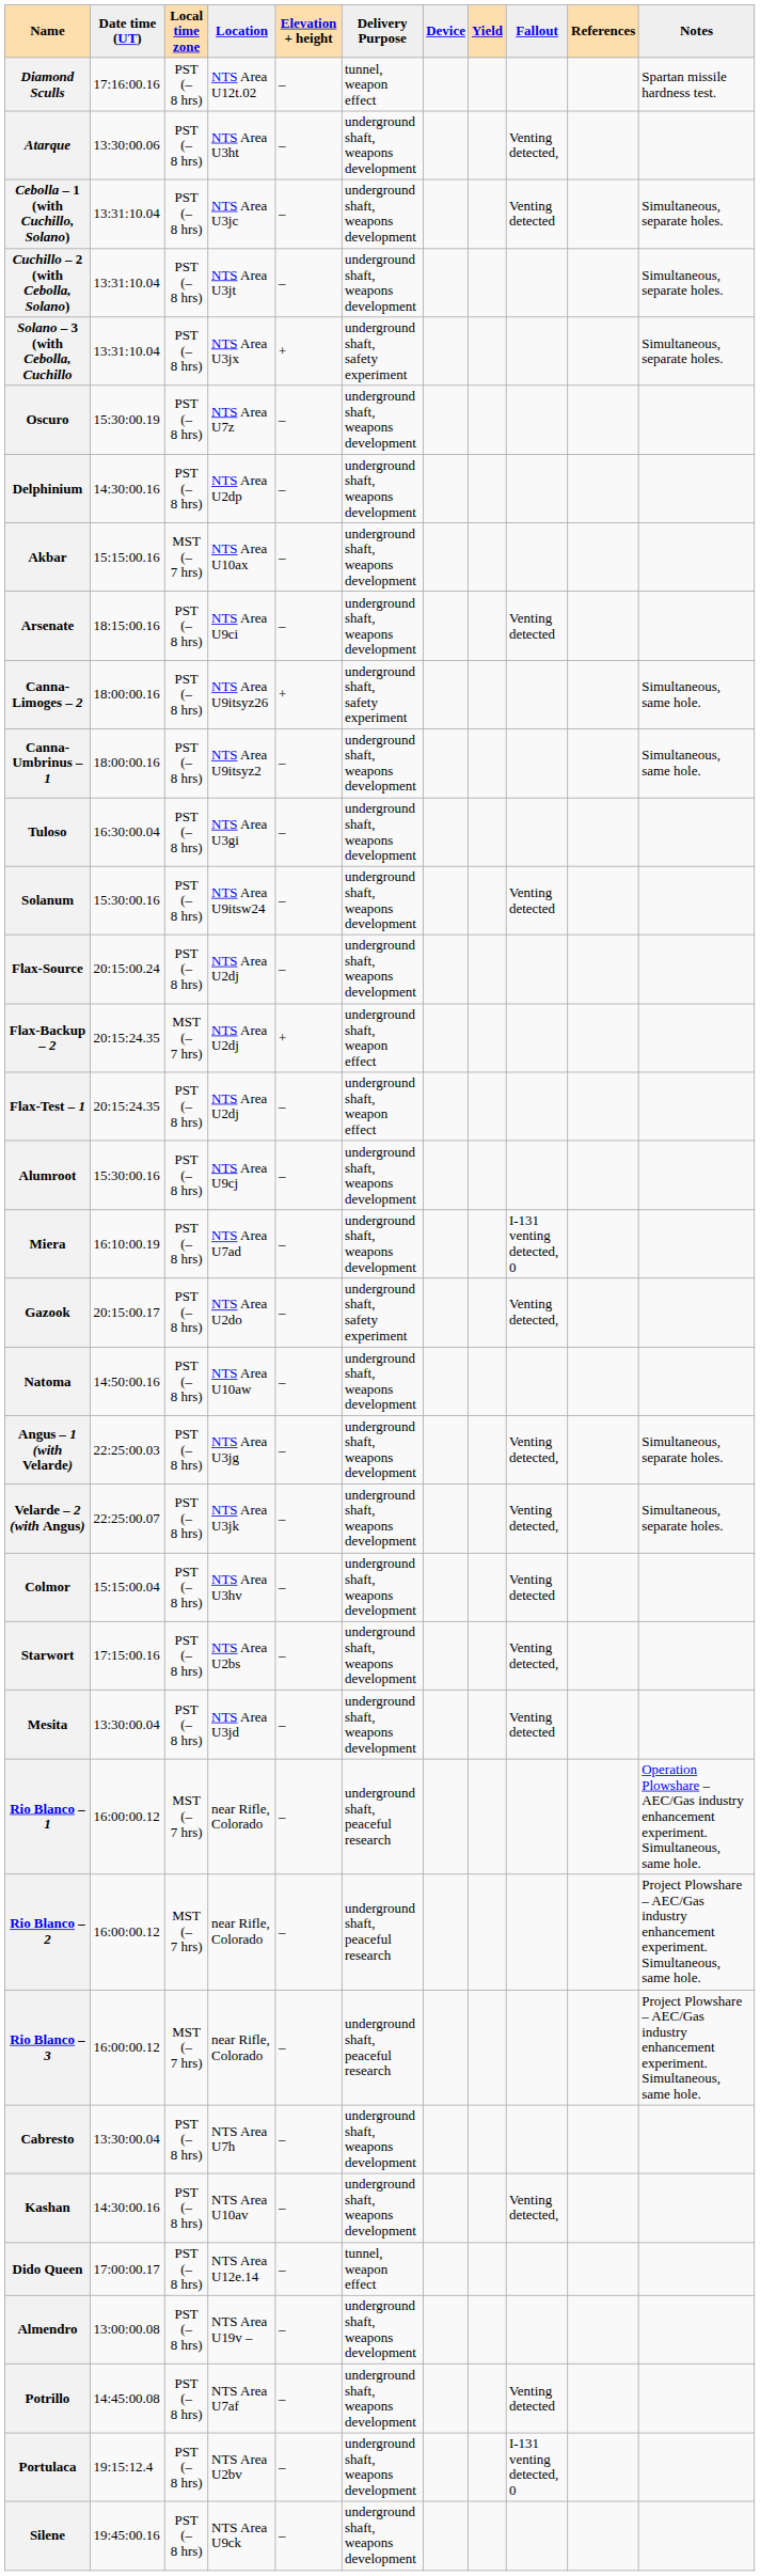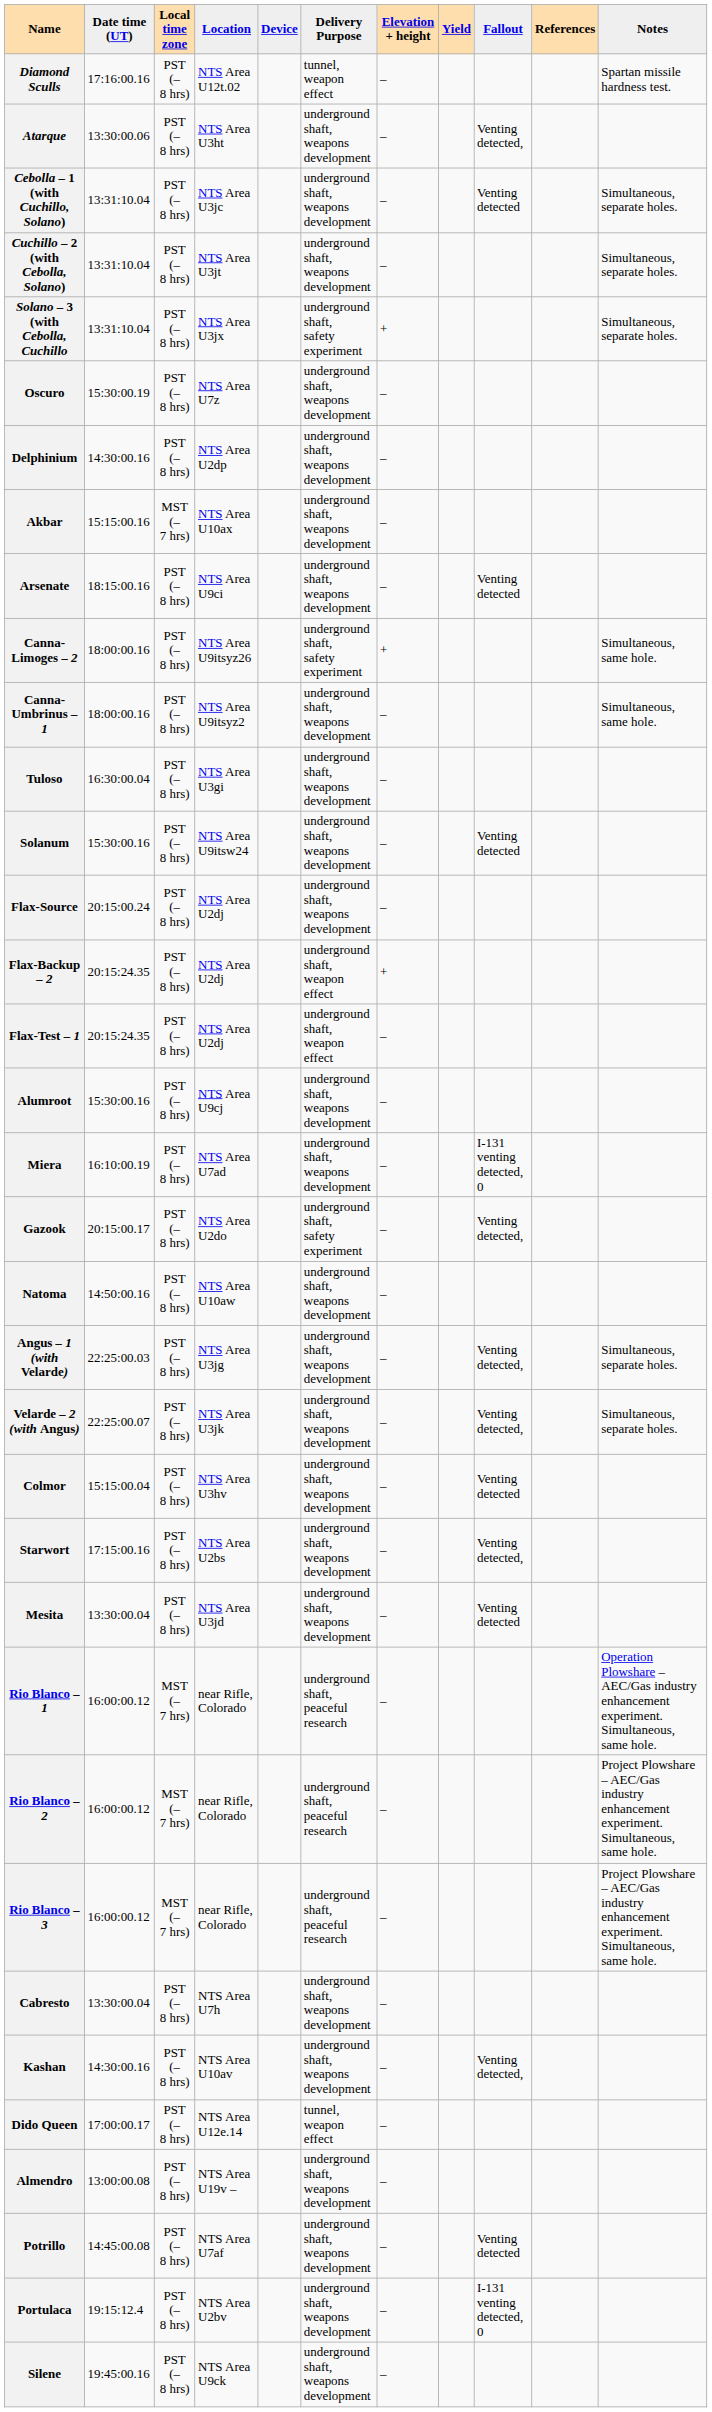columns swapped: Elevation + height <-> Device
Flax-Backup – 2 | Local time zone: MST (–7 hrs) -> PST (–8 hrs)
